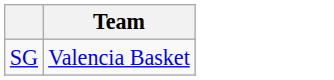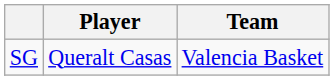+ column: Player | Queralt Casas
